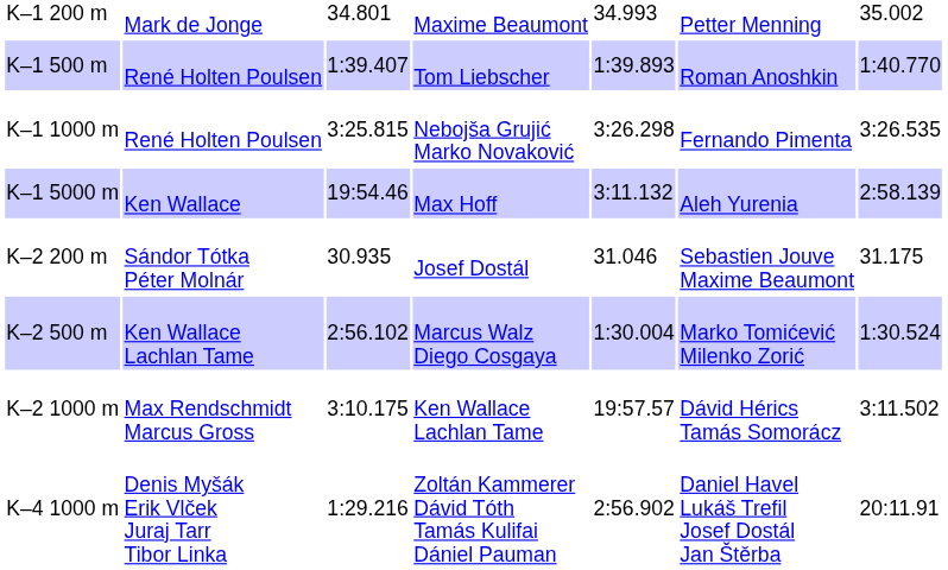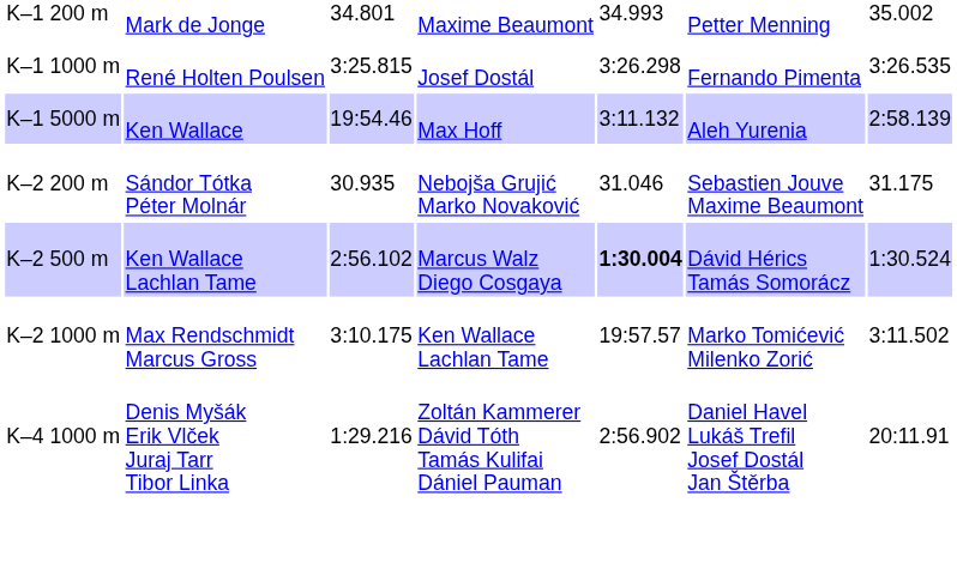- row: K–1 500 m | René Holten Poulsen | 1:39.407 | Tom Liebscher | 1:39.893 | Roman Anoshkin | 1:40.770
K–1 1000 m | column 4: Nebojša Grujić Marko Novaković -> Josef Dostál
K–2 200 m | column 4: Josef Dostál -> Nebojša Grujić Marko Novaković
K–2 500 m | column 5: normal -> bold
K–2 500 m | column 6: Marko Tomićević Milenko Zorić -> Dávid Hérics Tamás Somorácz
K–2 1000 m | column 6: Dávid Hérics Tamás Somorácz -> Marko Tomićević Milenko Zorić
